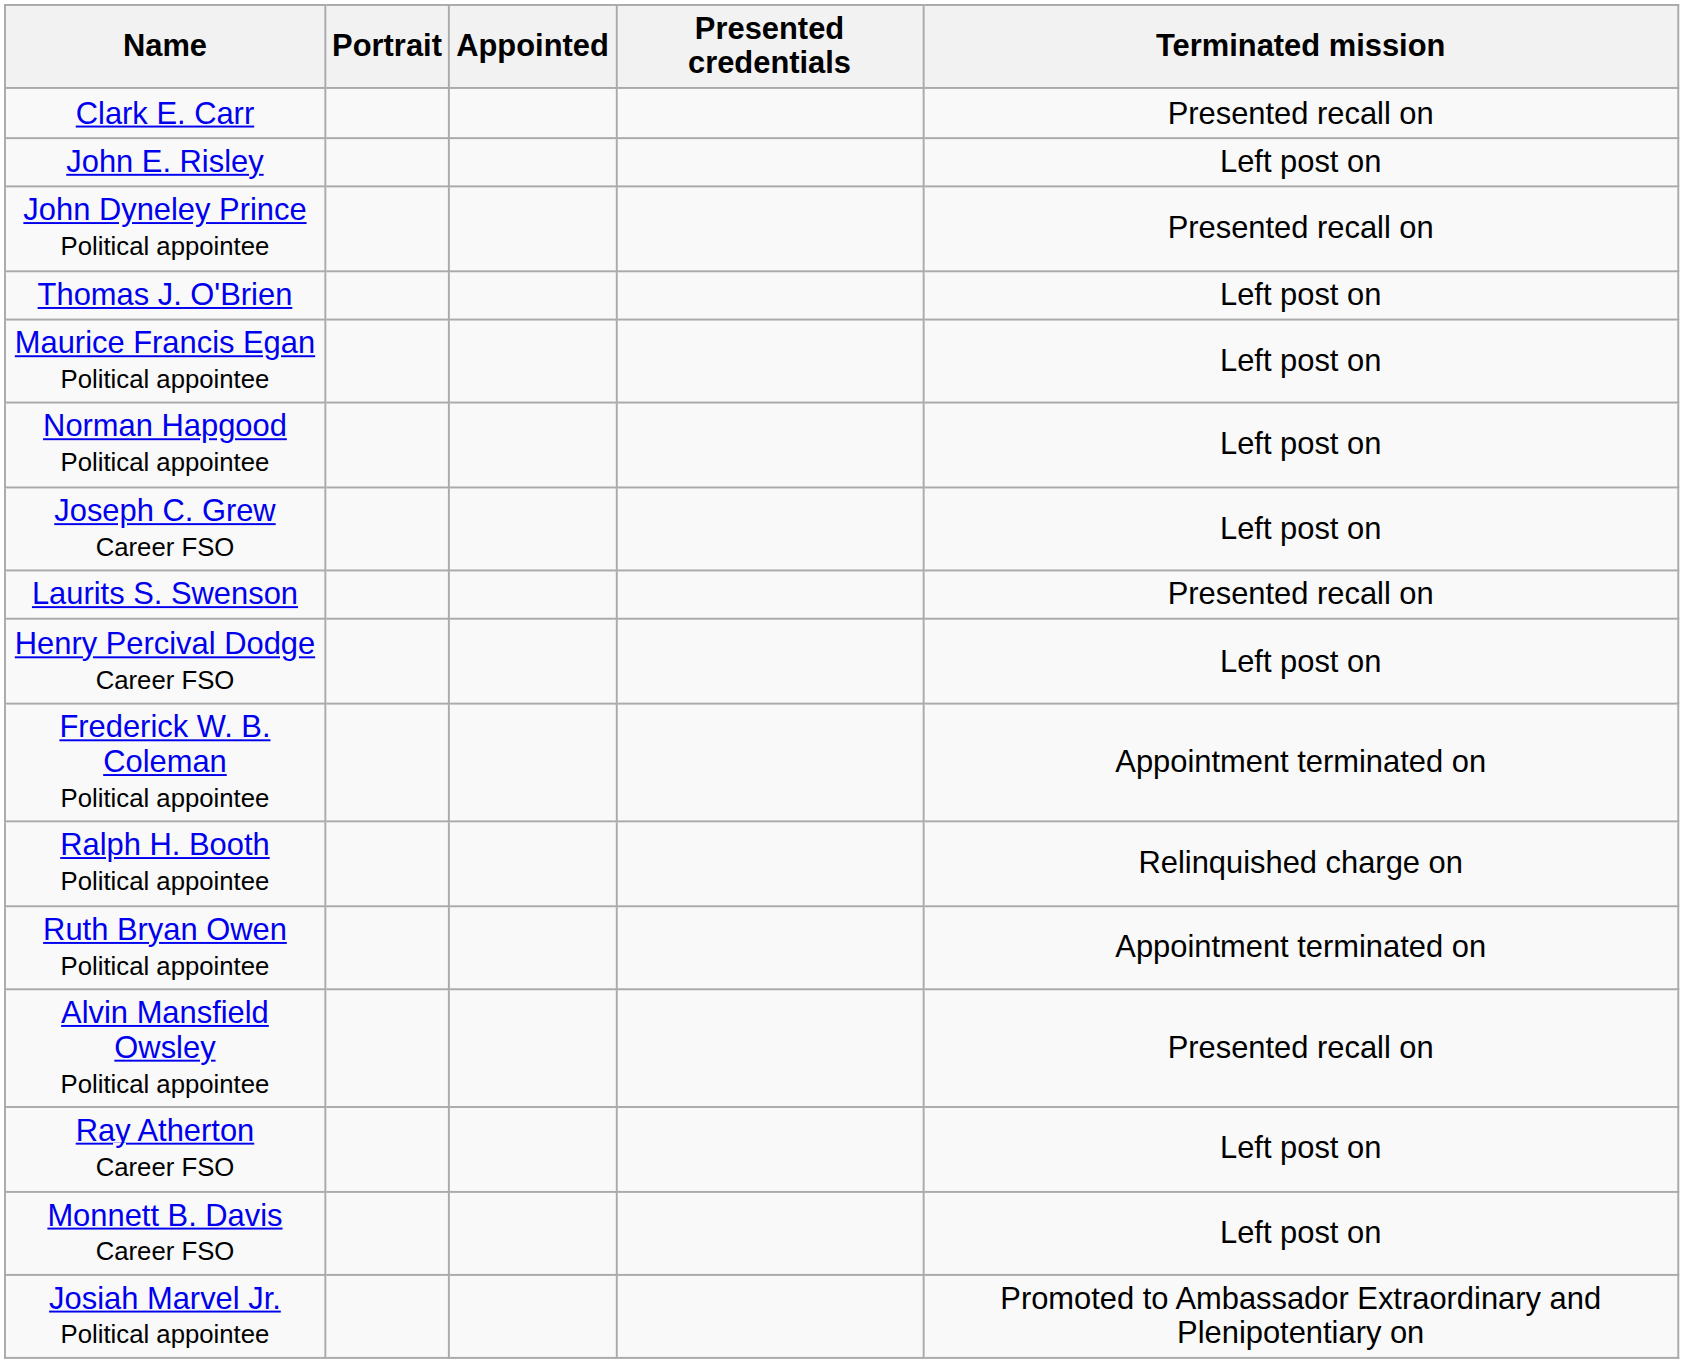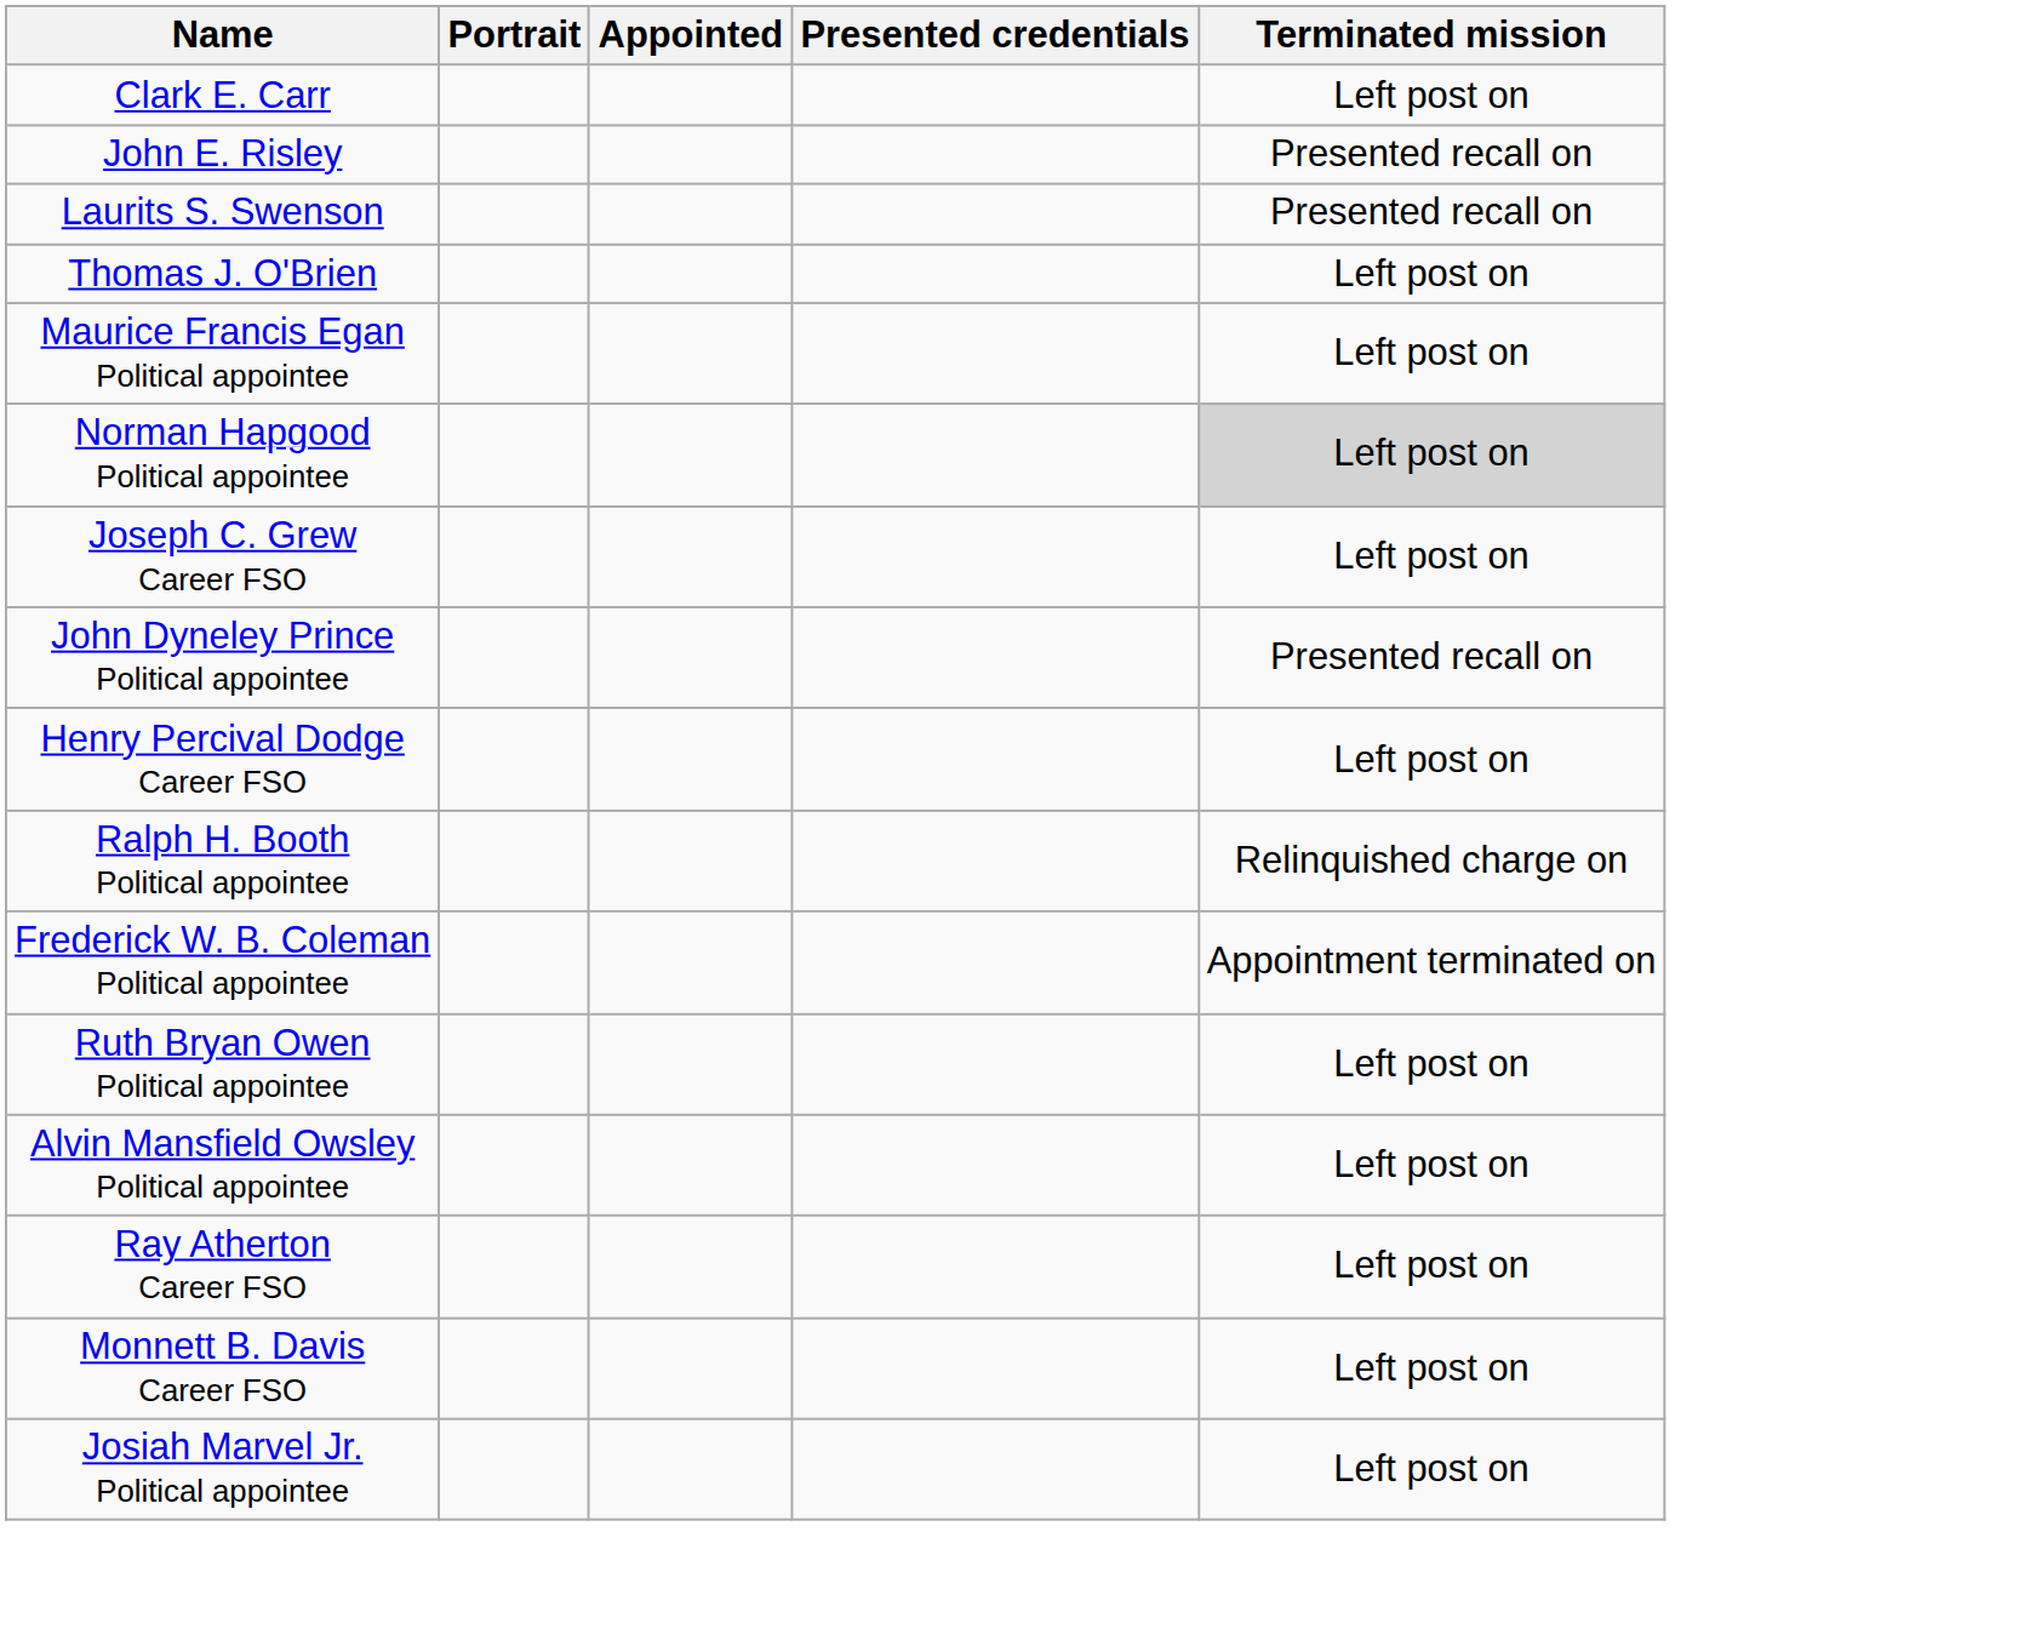Clark E. Carr | Terminated mission: Presented recall on -> Left post on
John E. Risley | Terminated mission: Left post on -> Presented recall on
rows swapped: Laurits S. Swenson <-> John Dyneley Prince Political appointee
Norman Hapgood Political appointee | Terminated mission: no background -> lightgrey background
rows swapped: Ralph H. Booth Political appointee <-> Frederick W. B. Coleman Political appointee
Ruth Bryan Owen Political appointee | Terminated mission: Appointment terminated on -> Left post on
Alvin Mansfield Owsley Political appointee | Terminated mission: Presented recall on -> Left post on
Josiah Marvel Jr. Political appointee | Terminated mission: Promoted to Ambassador Extraordinary and Plenipotentiary on -> Left post on
